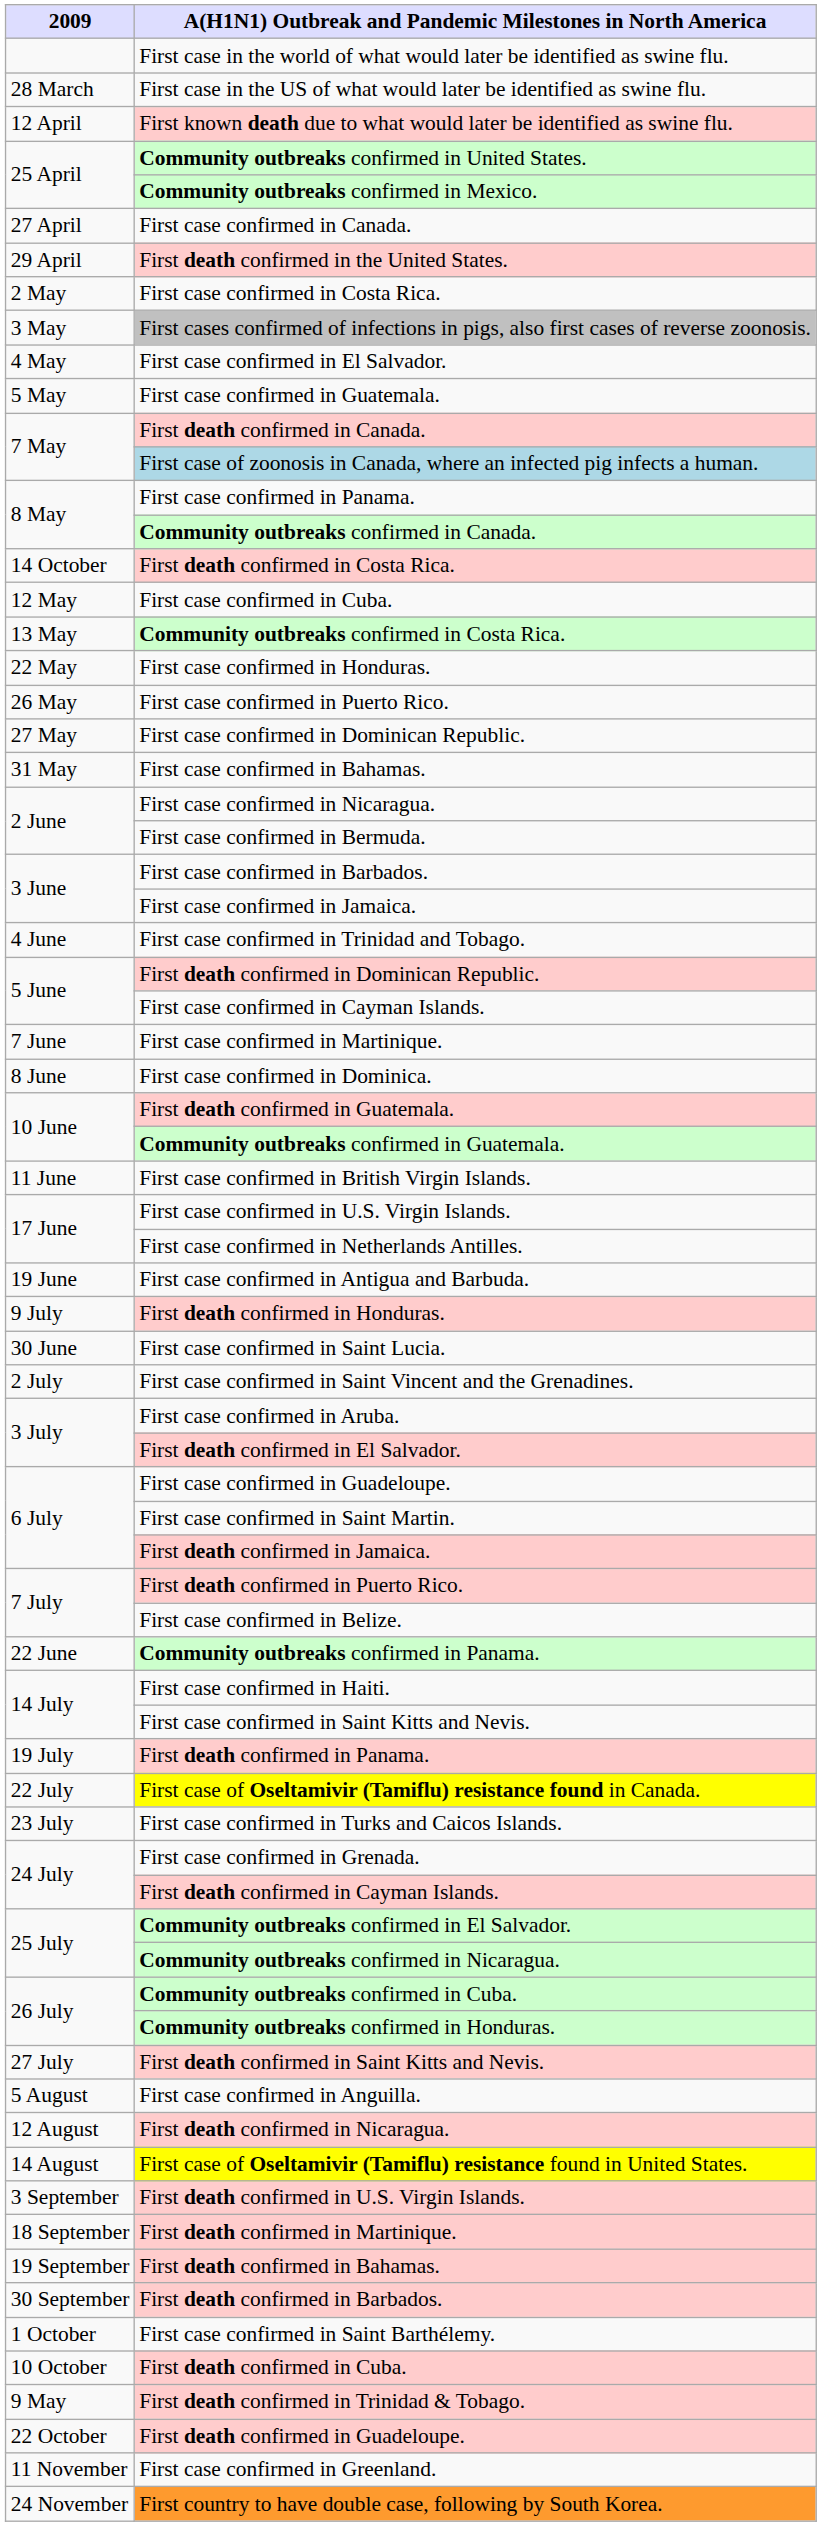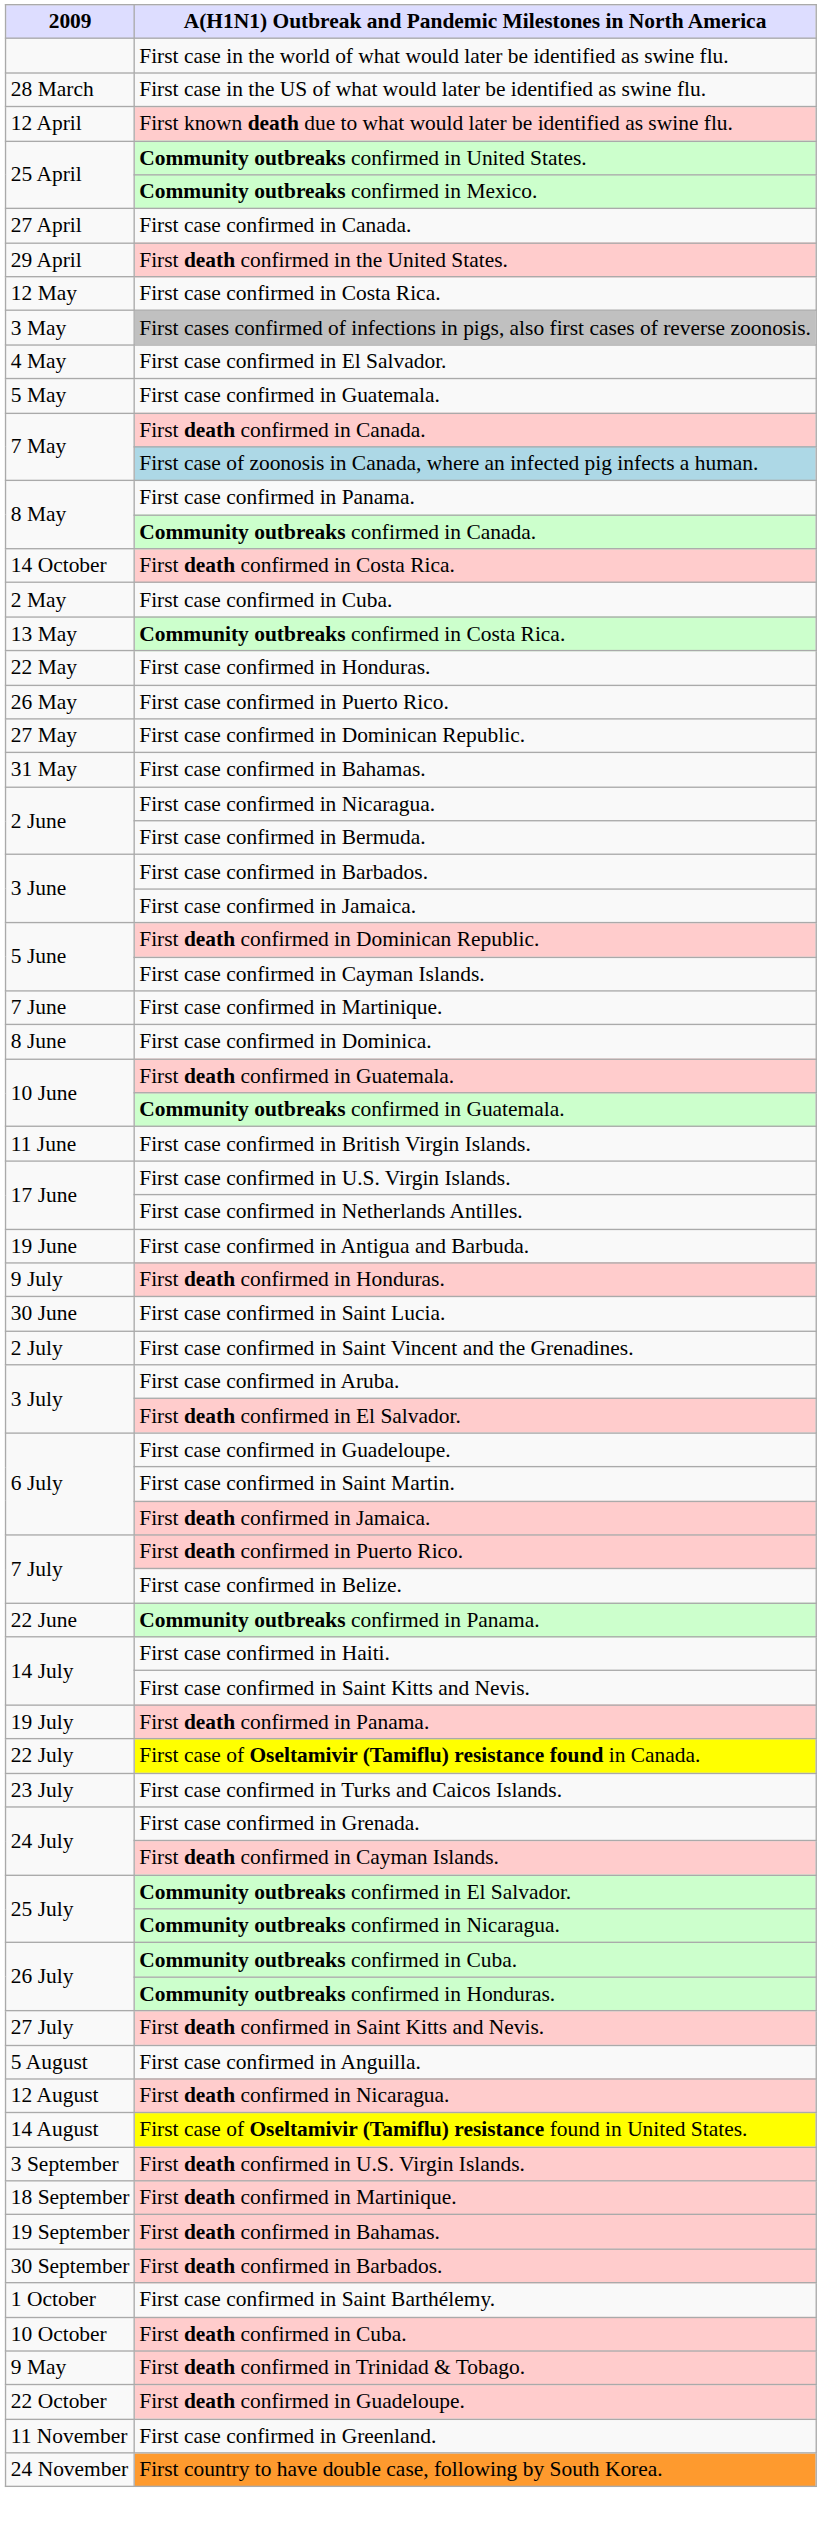First case confirmed in Costa Rica. | 2009: 2 May -> 12 May
First case confirmed in Cuba. | 2009: 12 May -> 2 May
- row: 4 June | First case confirmed in Trinidad and Tobago.
